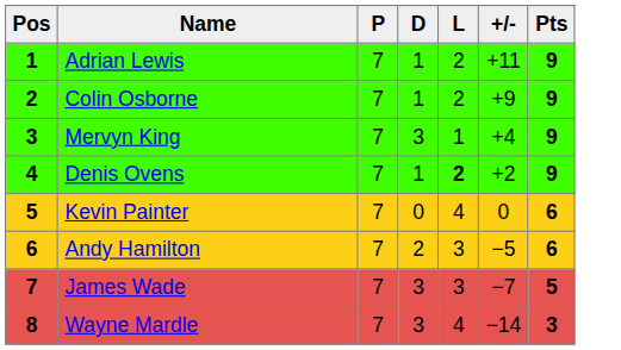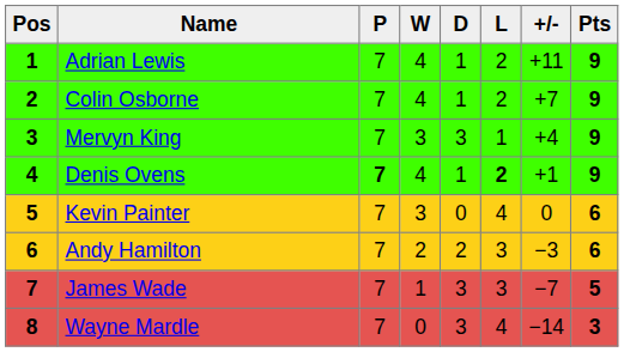+ column: W | 4 | 4 | 3 | 4 | 3 | 2 | 1 | 0
Colin Osborne | +/-: +9 -> +7
Denis Ovens | P: normal -> bold
Denis Ovens | +/-: +2 -> +1
Andy Hamilton | +/-: −5 -> −3
